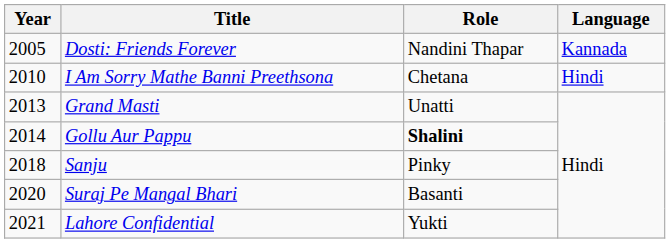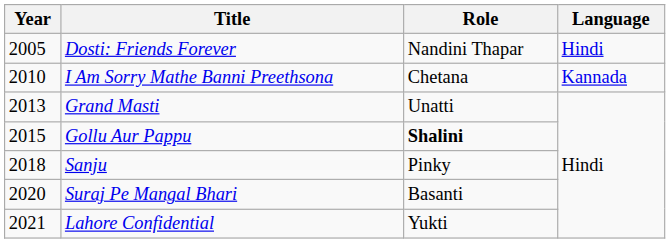Dosti: Friends Forever | Language: Kannada -> Hindi
I Am Sorry Mathe Banni Preethsona | Language: Hindi -> Kannada
Gollu Aur Pappu | Year: 2014 -> 2015
